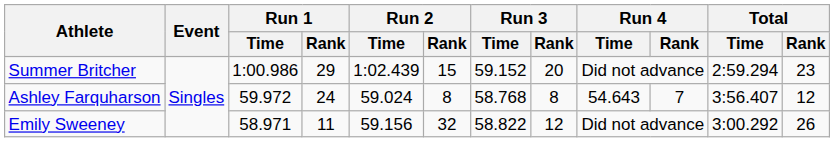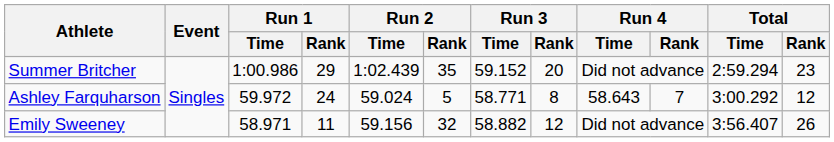Summer Britcher | Run 2 / Rank: 15 -> 35
Ashley Farquharson | Run 2 / Rank: 8 -> 5
Ashley Farquharson | Run 3 / Time: 58.768 -> 58.771
Ashley Farquharson | Run 4 / Time: 54.643 -> 58.643
Ashley Farquharson | Total / Time: 3:56.407 -> 3:00.292
Emily Sweeney | Run 3 / Time: 58.822 -> 58.882
Emily Sweeney | Total / Time: 3:00.292 -> 3:56.407
